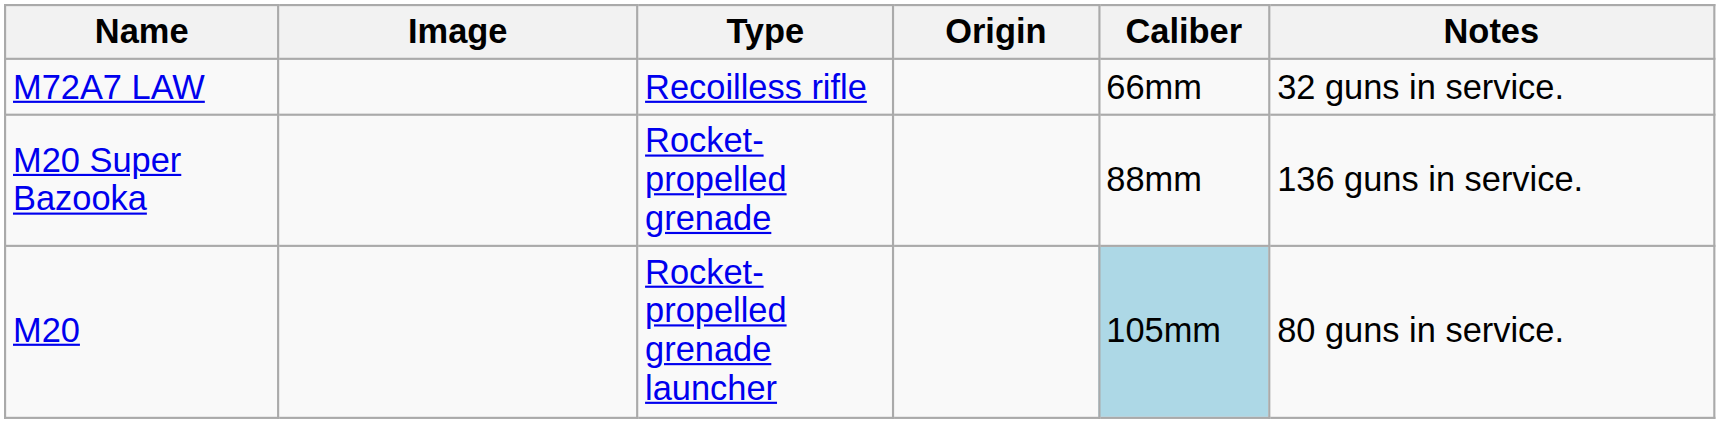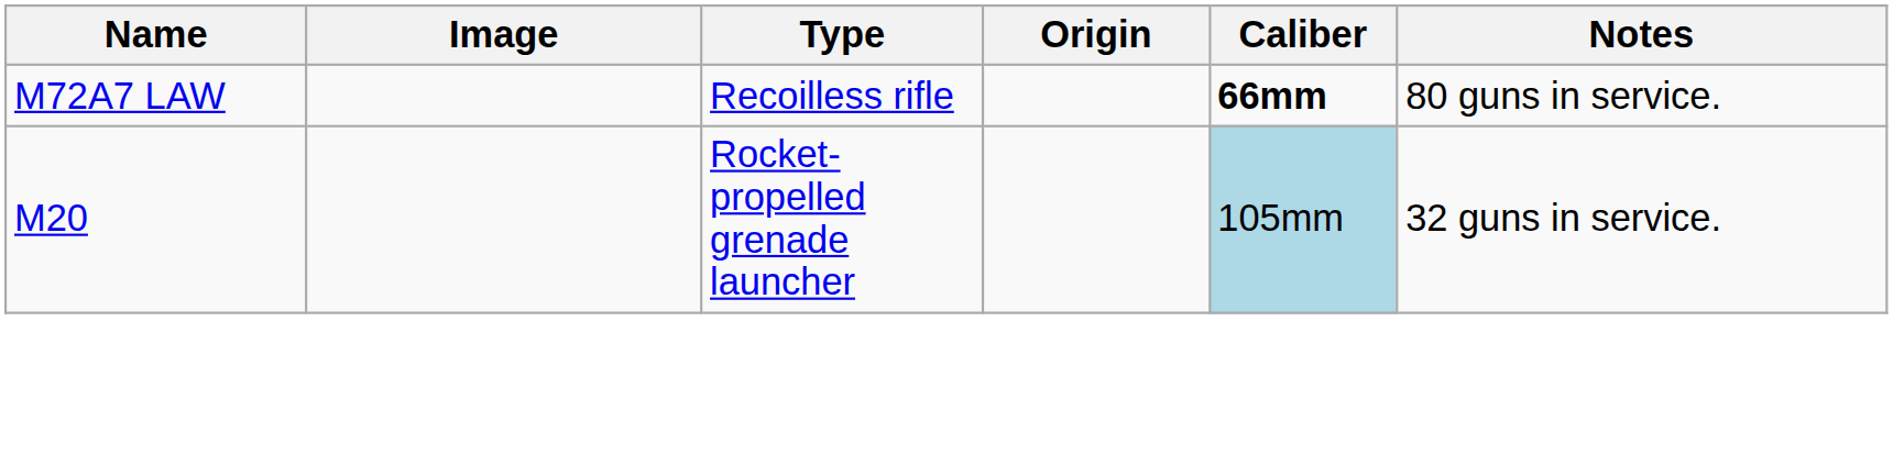M72A7 LAW | Caliber: normal -> bold
M72A7 LAW | Notes: 32 guns in service. -> 80 guns in service.
- row: M20 Super Bazooka | Rocket-propelled grenade | 88mm | 136 guns in service.
M20 | Notes: 80 guns in service. -> 32 guns in service.
